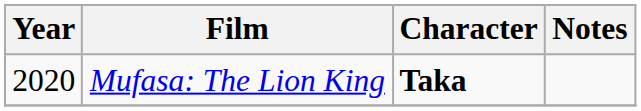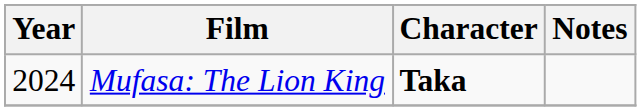Mufasa: The Lion King | Year: 2020 -> 2024
